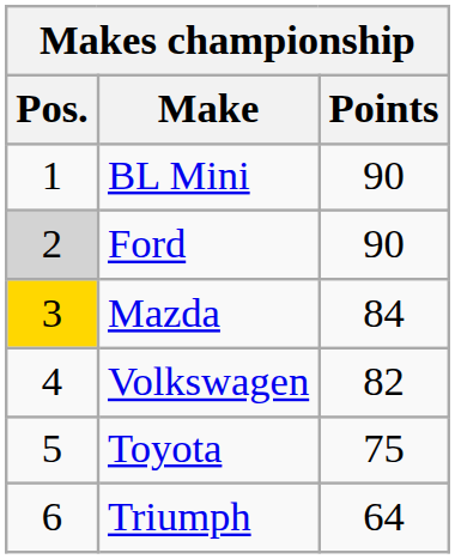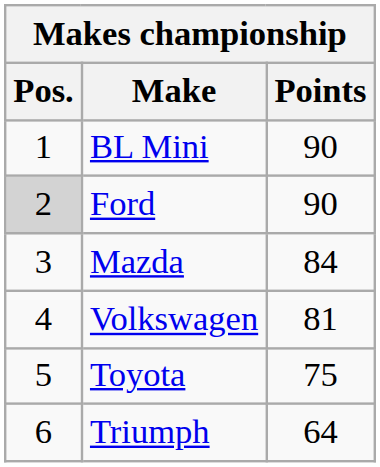Mazda | Pos.: gold background -> no background
Volkswagen | Points: 82 -> 81
